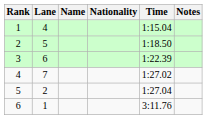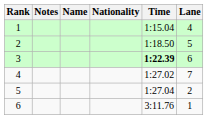columns swapped: Lane <-> Notes
3 | Time: normal -> bold
